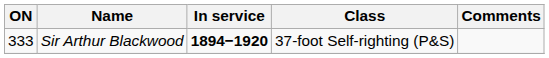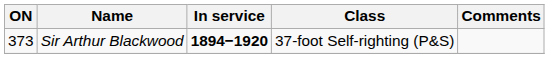Sir Arthur Blackwood | ON: 333 -> 373
